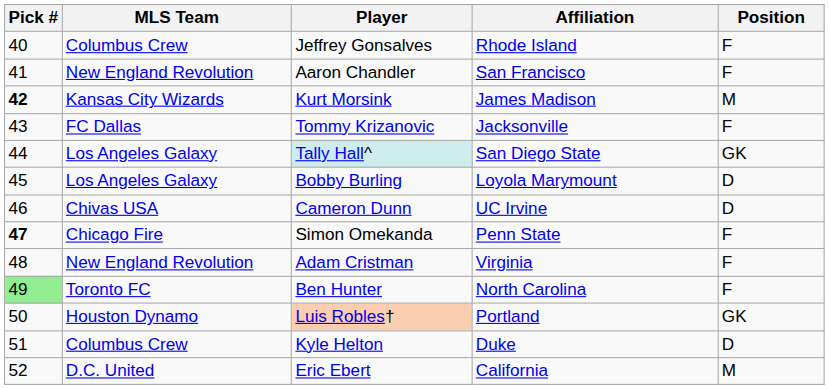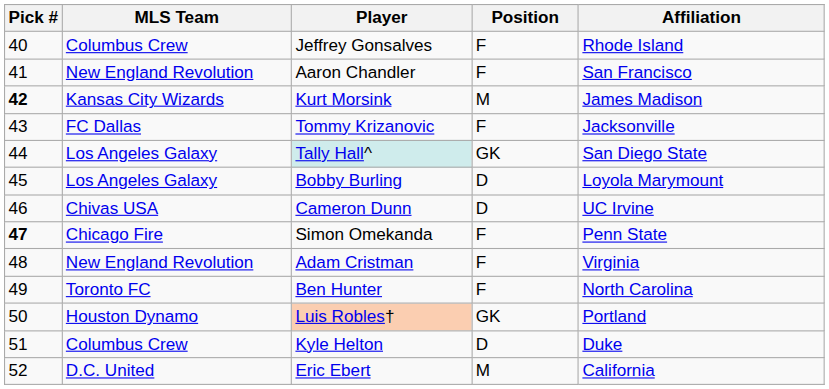columns swapped: Position <-> Affiliation
Ben Hunter | Pick #: lightgreen background -> no background
